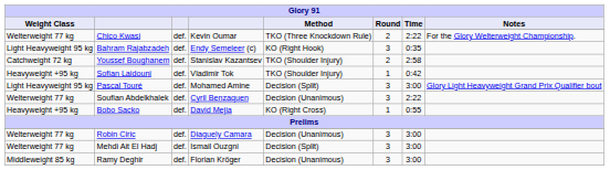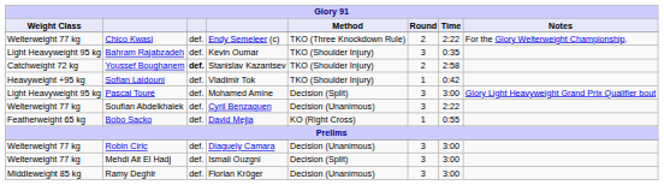Chico Kwasi | column 4: Kevin Oumar -> Endy Semeleer (c)
Bahram Rajabzadeh | column 4: Endy Semeleer (c) -> Kevin Oumar
Bahram Rajabzadeh | Method: KO (Right Hook) -> TKO (Shoulder Injury)
Youssef Boughanem | column 3: normal -> bold
Bobo Sacko | Weight Class: Heavyweight +95 kg -> Featherweight 65 kg
